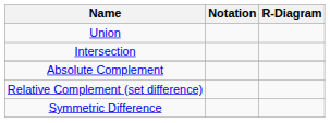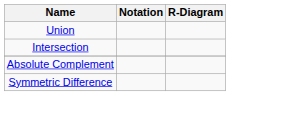- row: Relative Complement (set difference)
